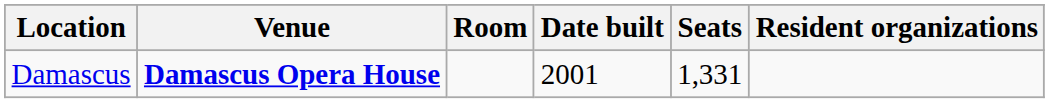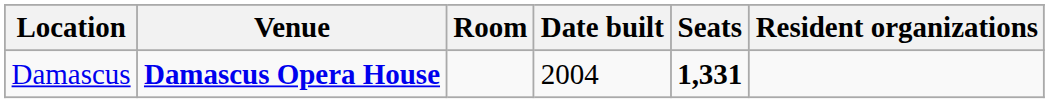Damascus | Date built: 2001 -> 2004
Damascus | Seats: normal -> bold
